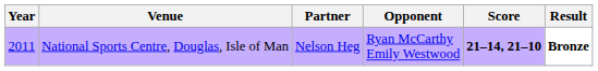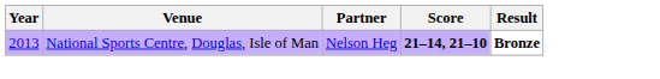- column: Opponent | Ryan McCarthy Emily Westwood
National Sports Centre, Douglas, Isle of Man | Year: 2011 -> 2013
